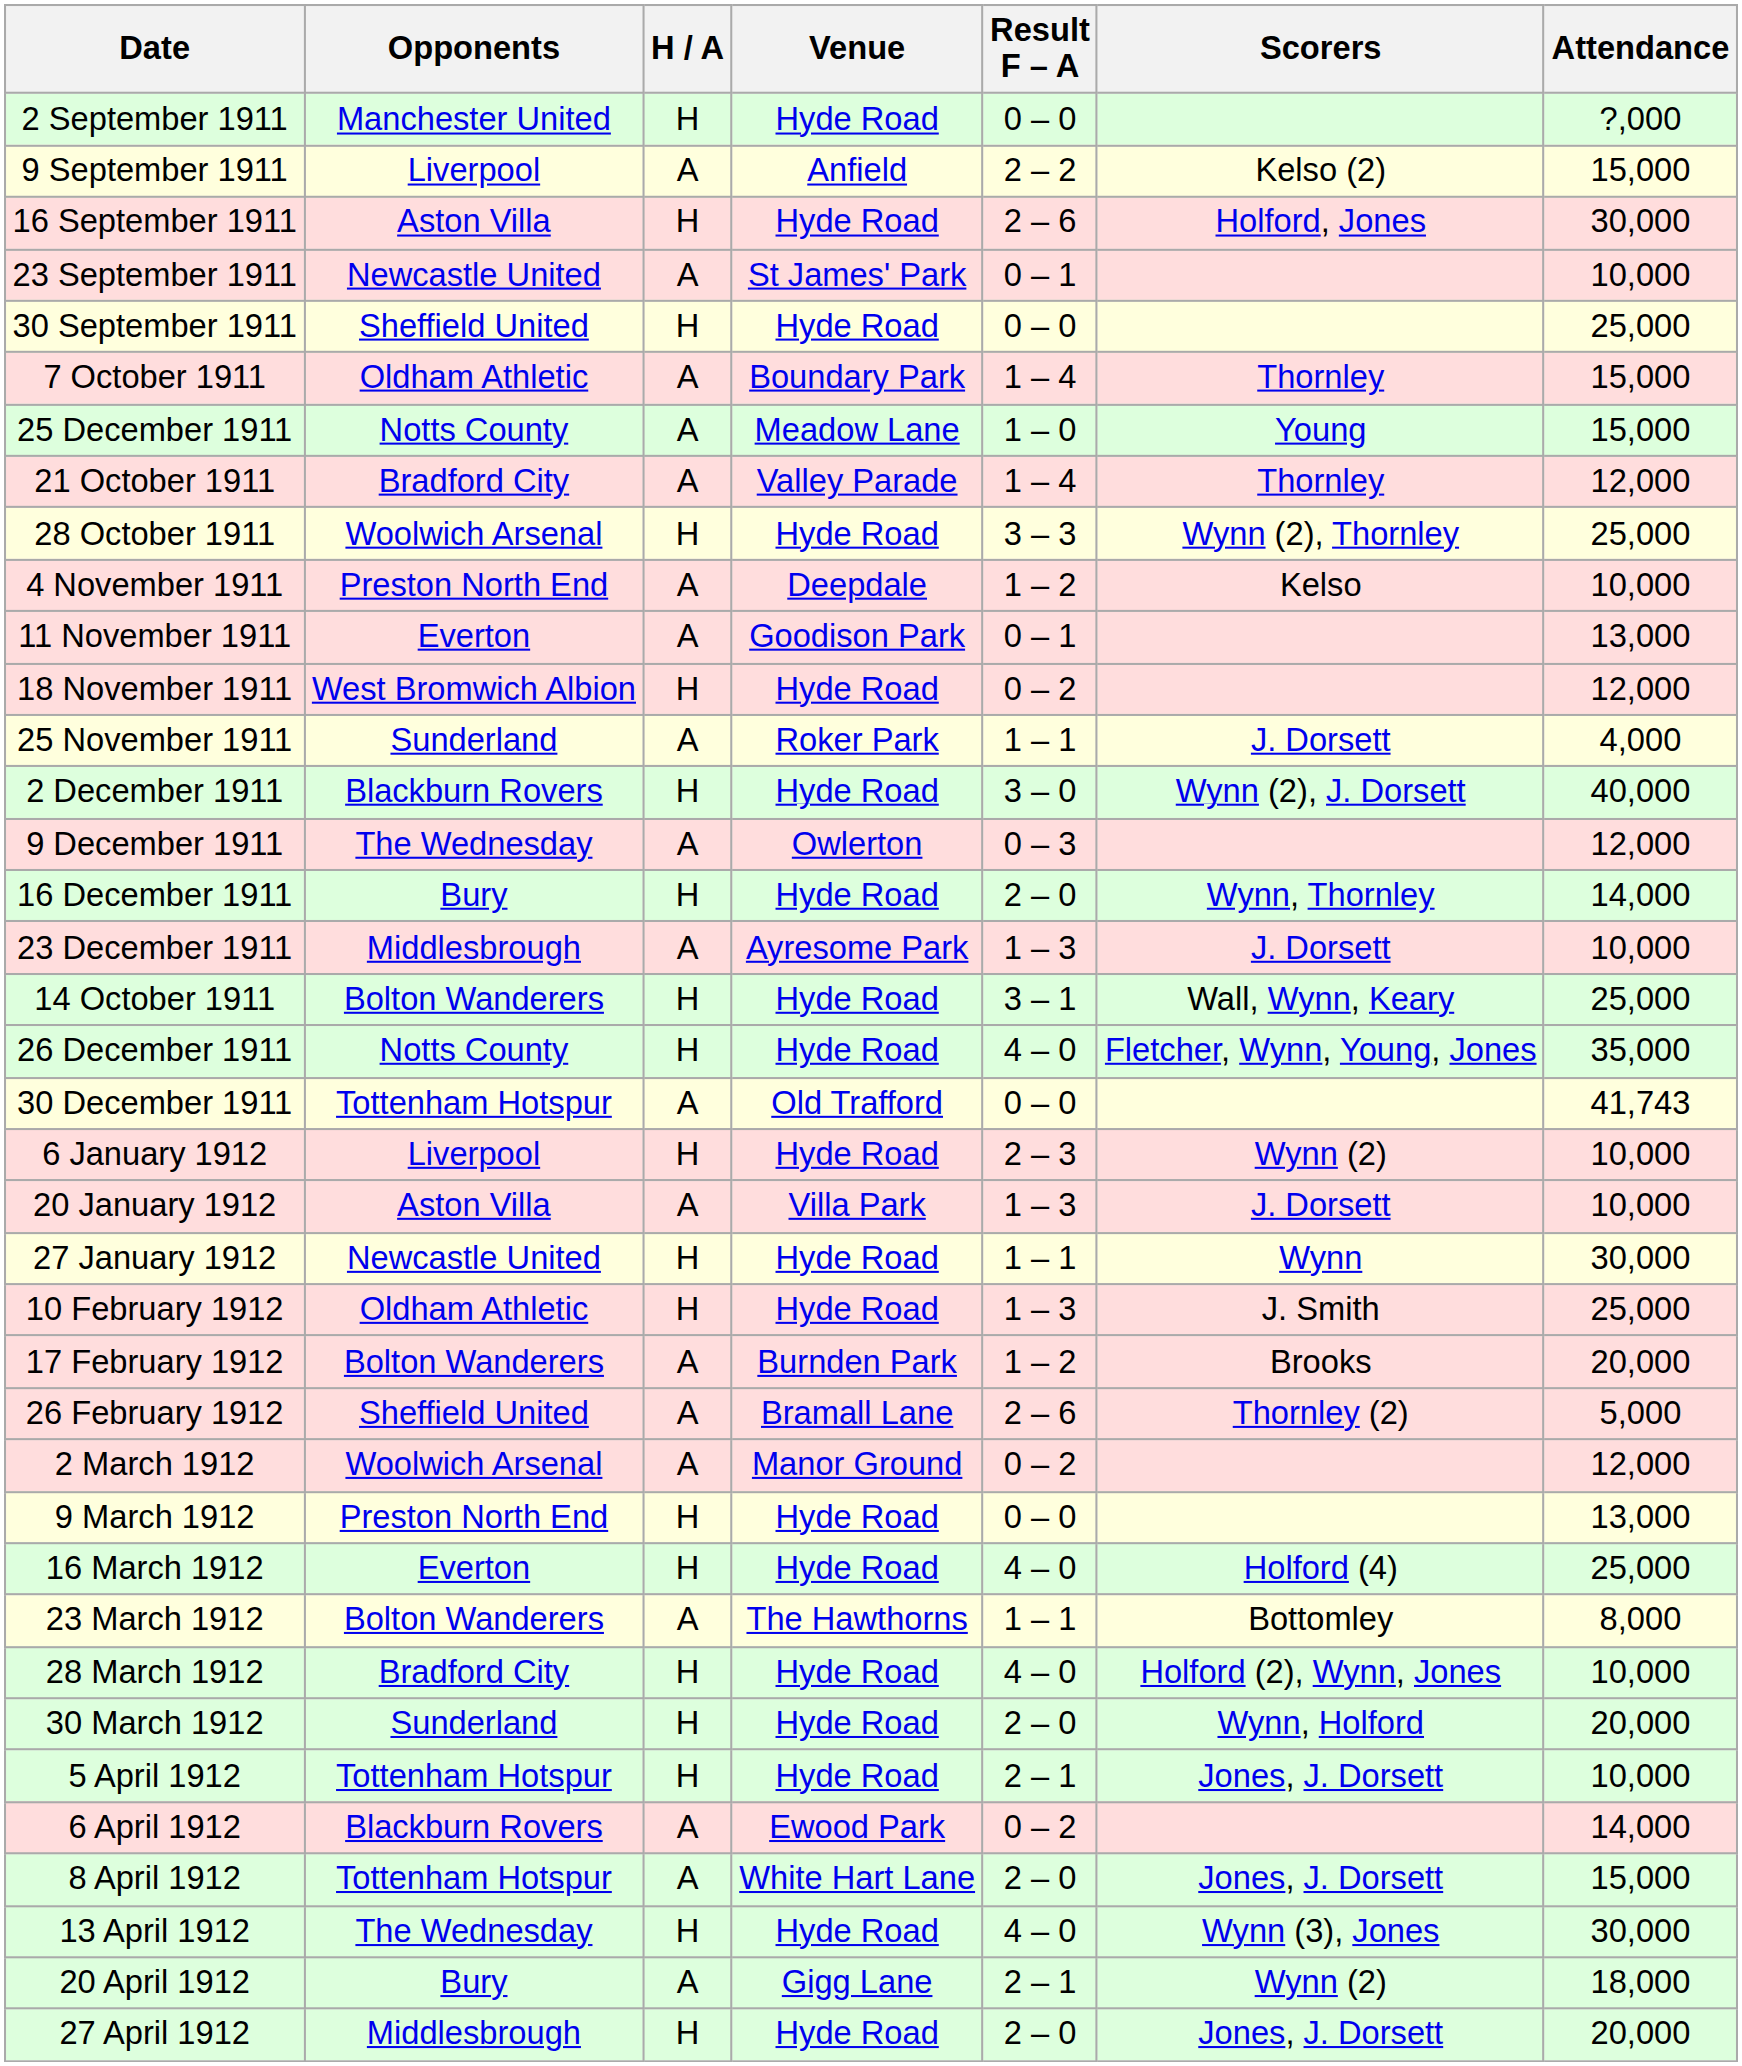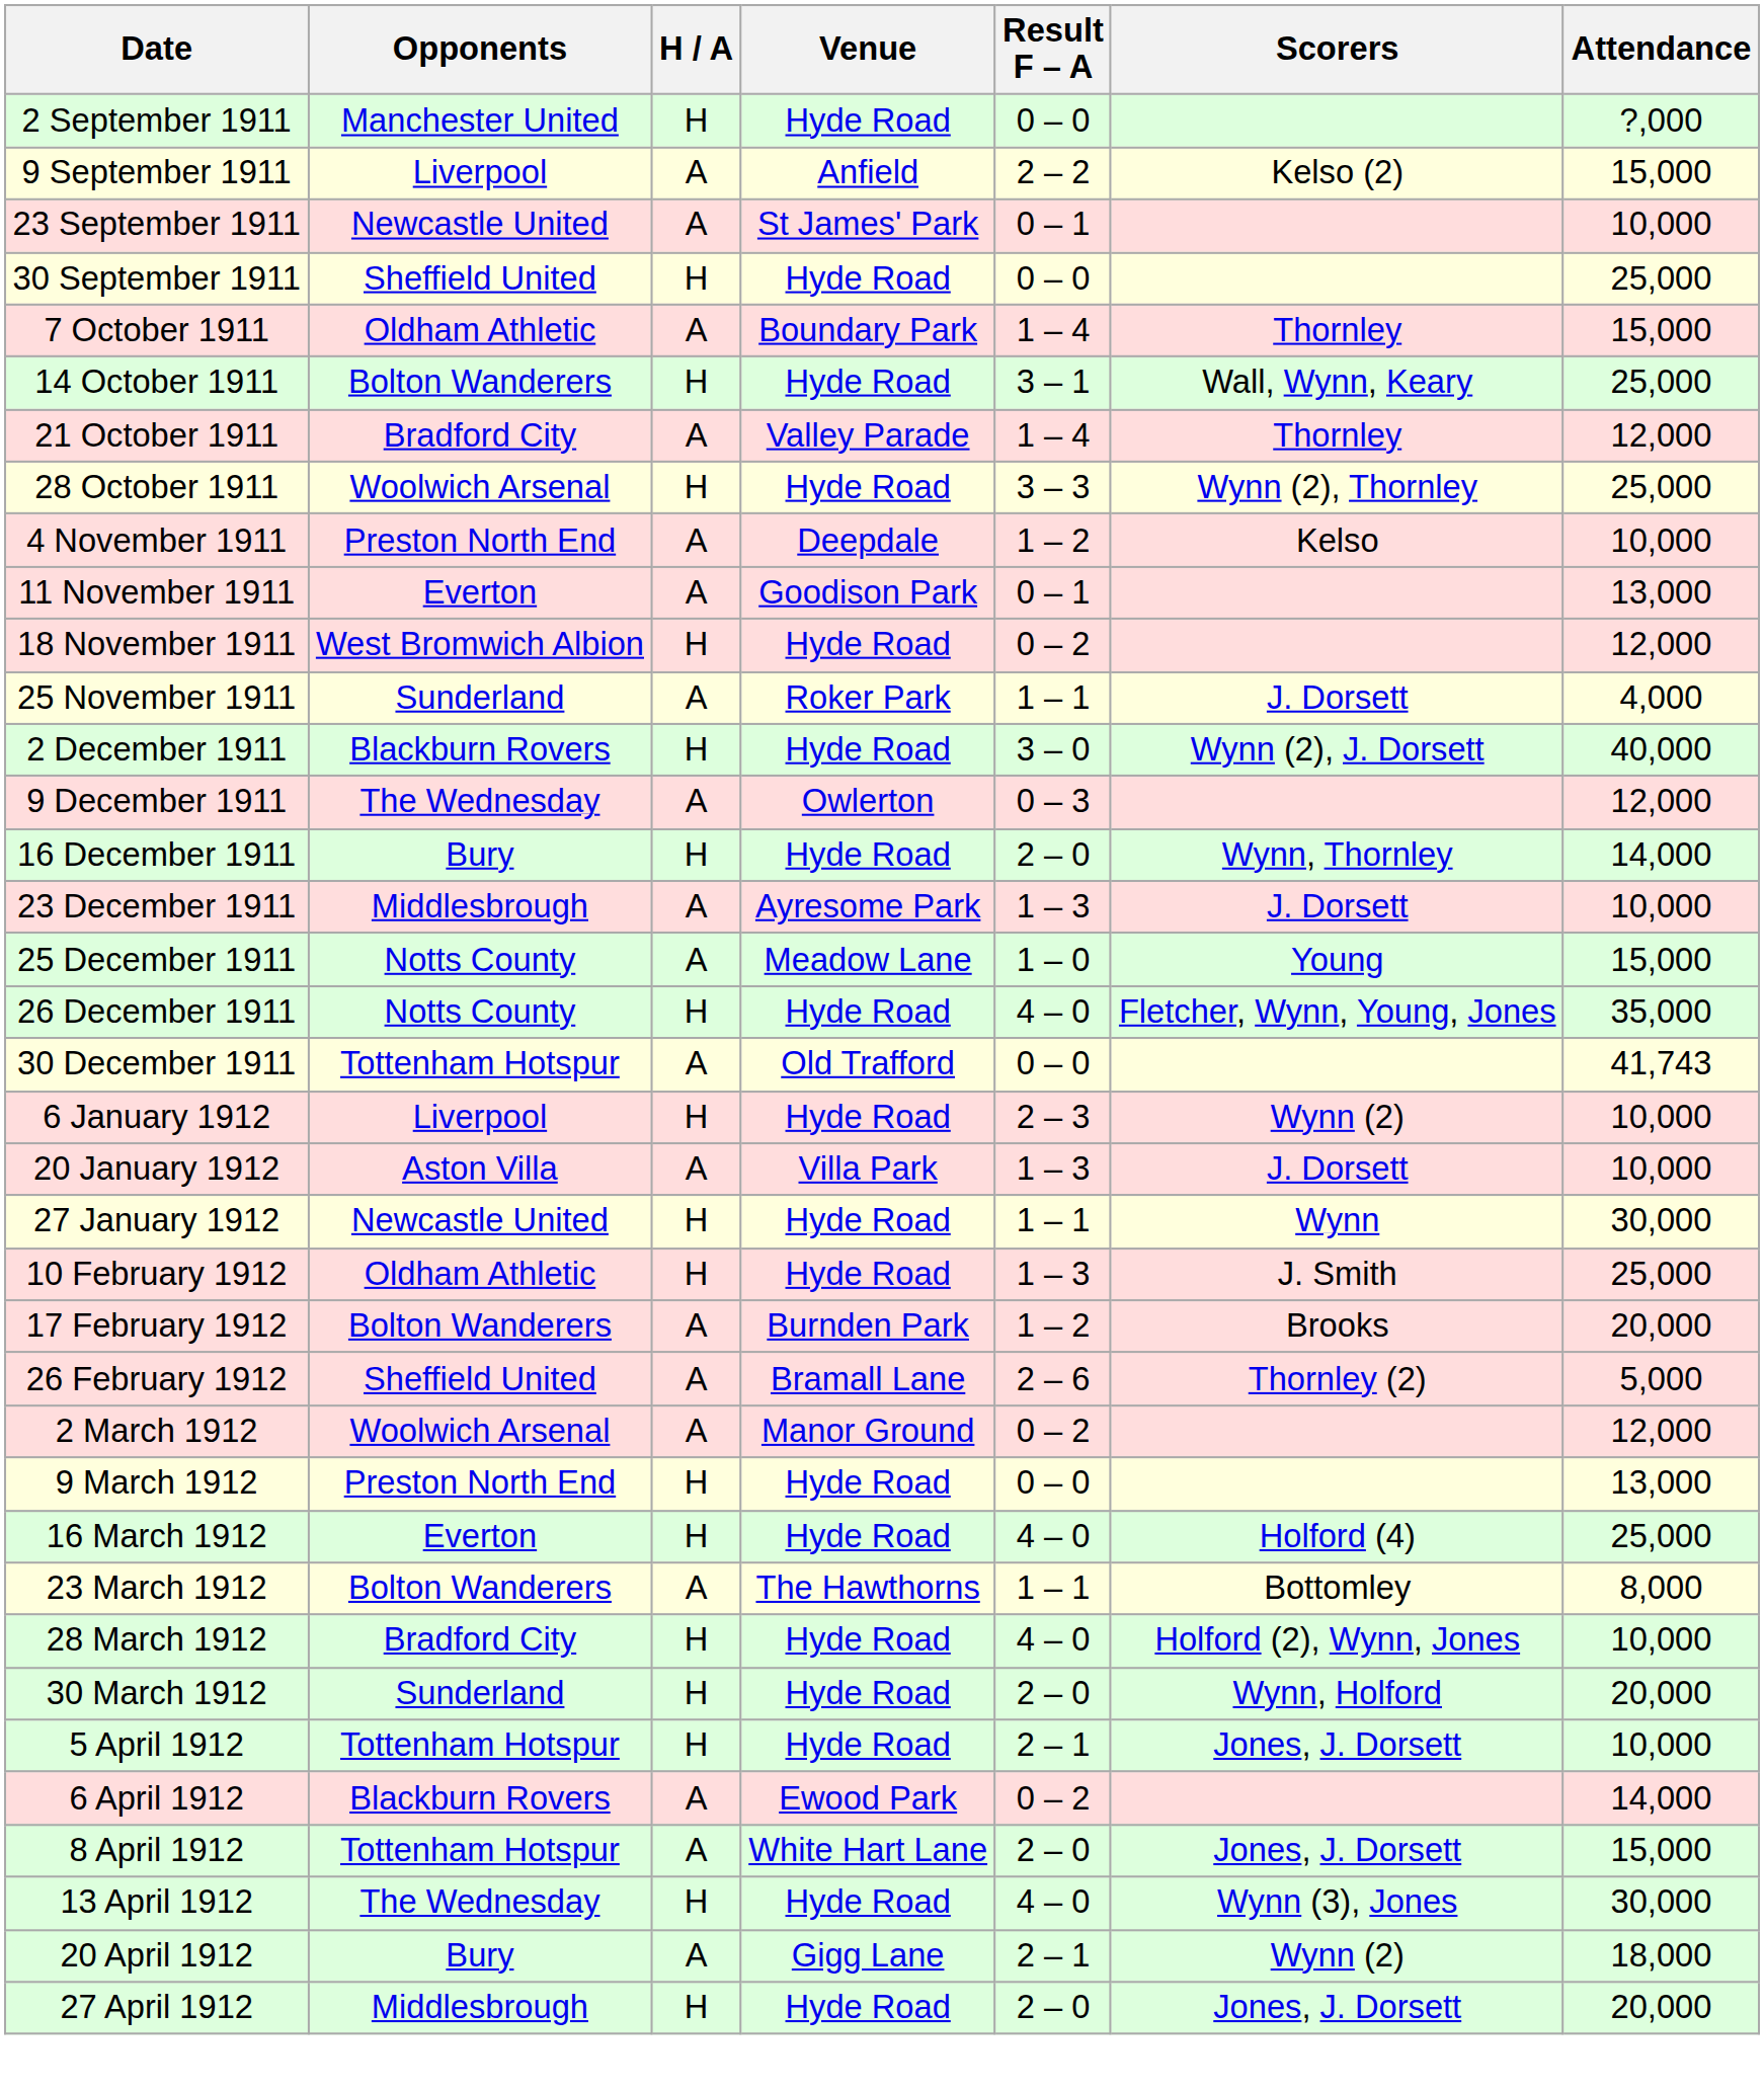- row: 16 September 1911 | Aston Villa | H | Hyde Road | 2 – 6 | Holford, Jones | 30,000
rows swapped: 14 October 1911 <-> 25 December 1911
